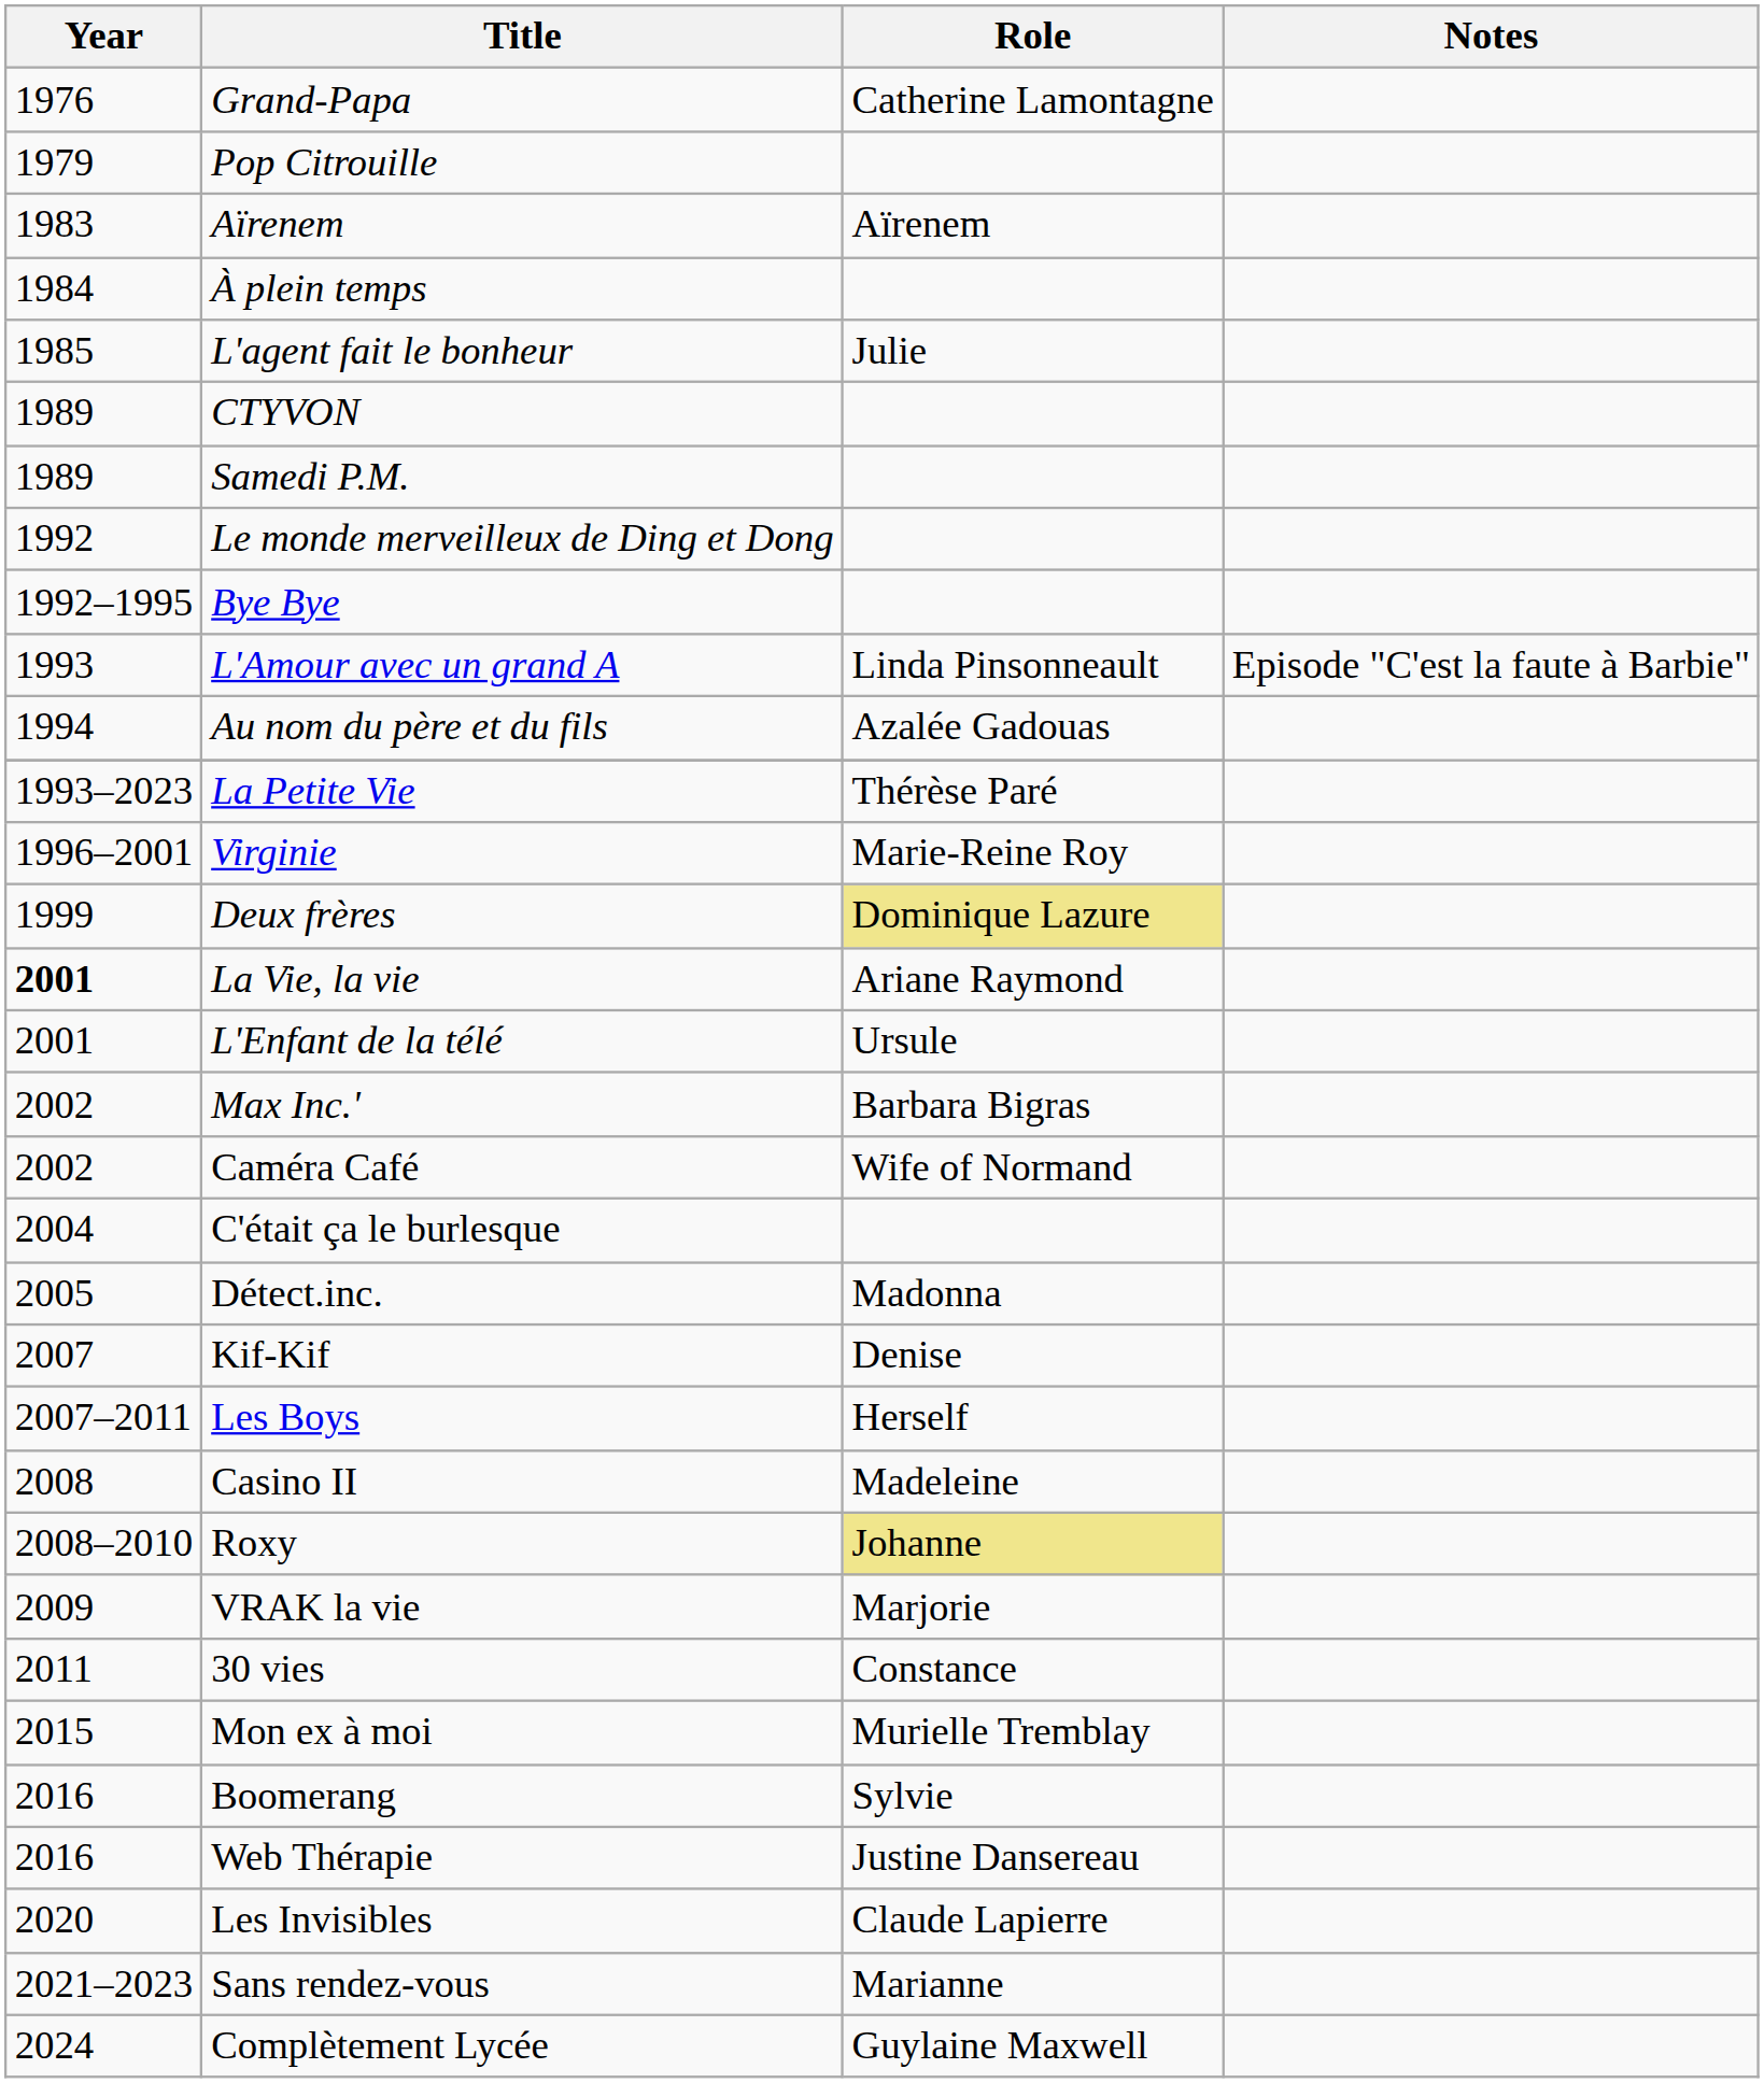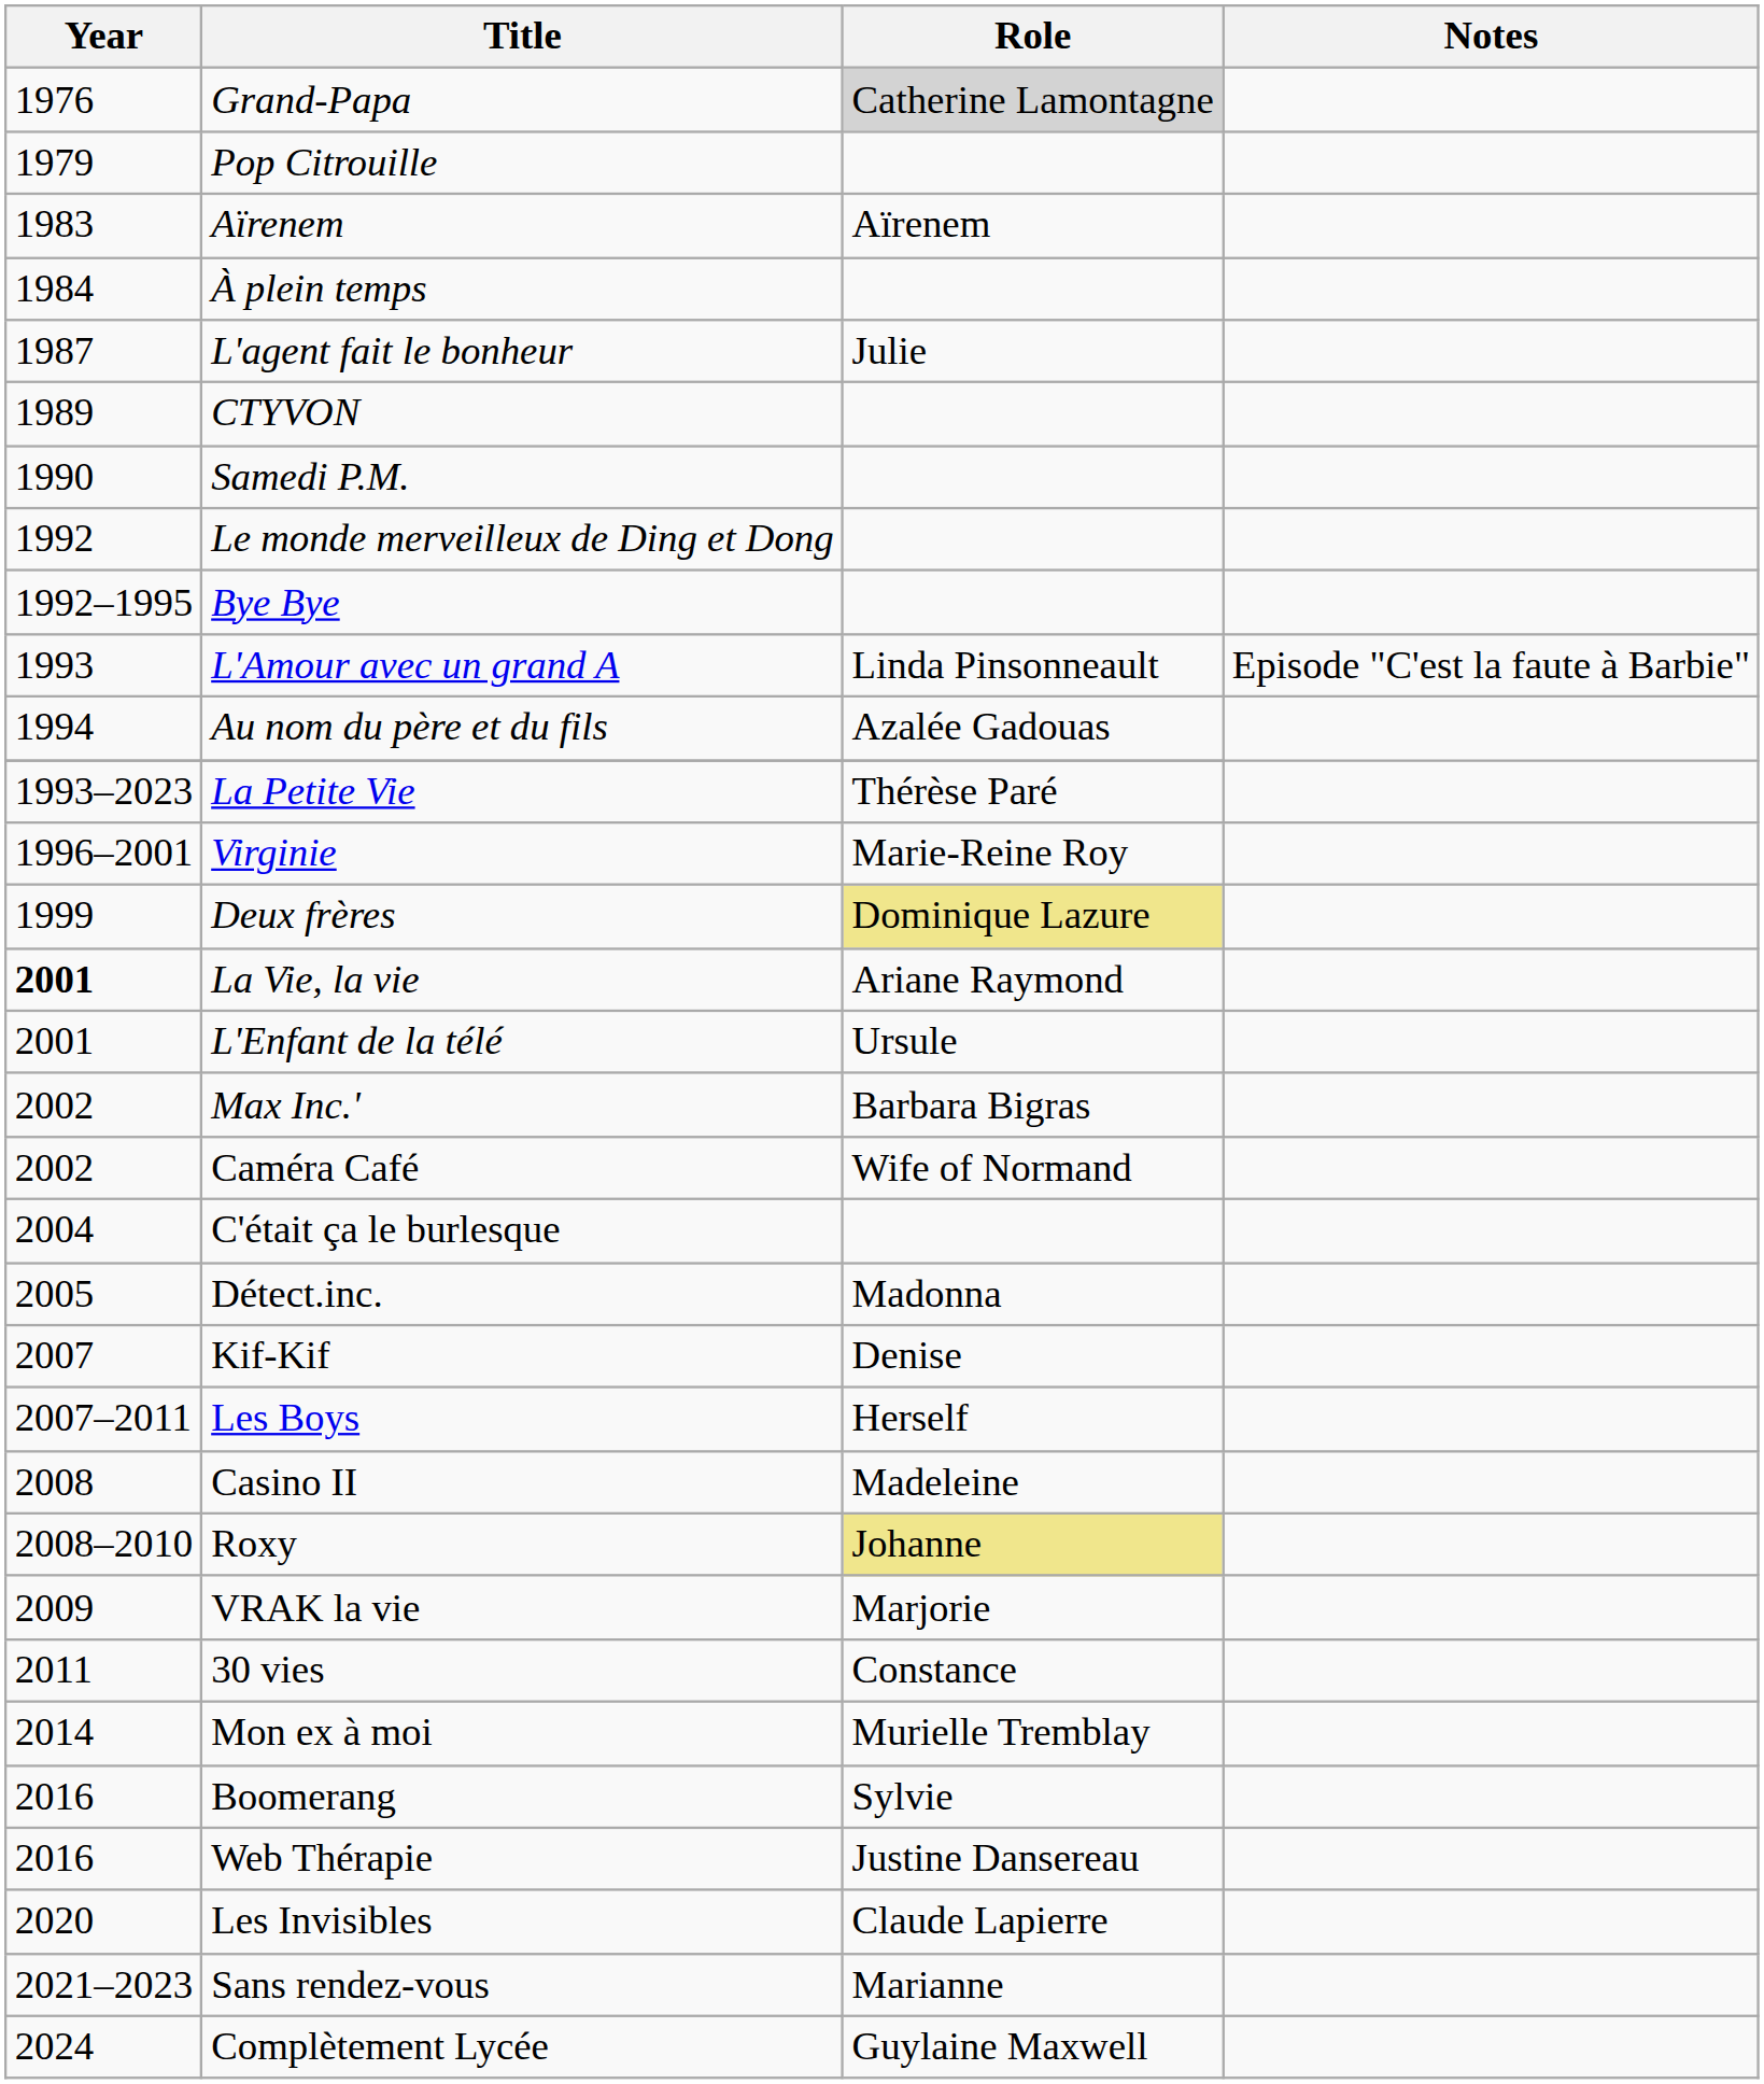Grand-Papa | Role: no background -> lightgrey background
L'agent fait le bonheur | Year: 1985 -> 1987
Samedi P.M. | Year: 1989 -> 1990
Mon ex à moi | Year: 2015 -> 2014
